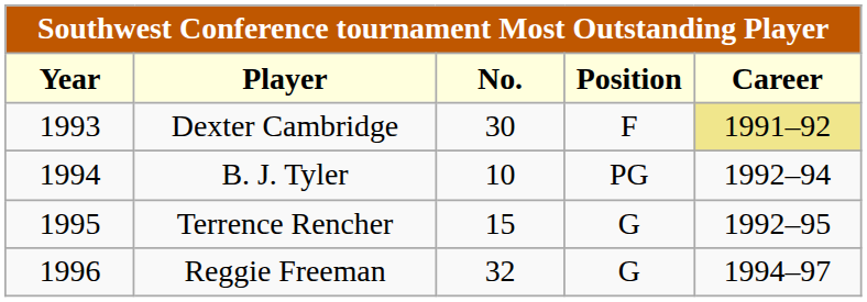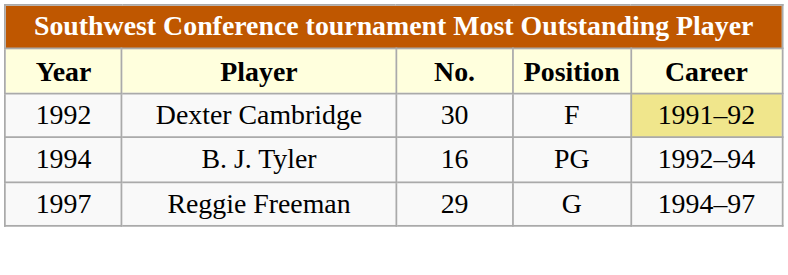Dexter Cambridge | Year: 1993 -> 1992
B. J. Tyler | No.: 10 -> 16
- row: 1995 | Terrence Rencher | 15 | G | 1992–95
Reggie Freeman | Year: 1996 -> 1997
Reggie Freeman | No.: 32 -> 29
